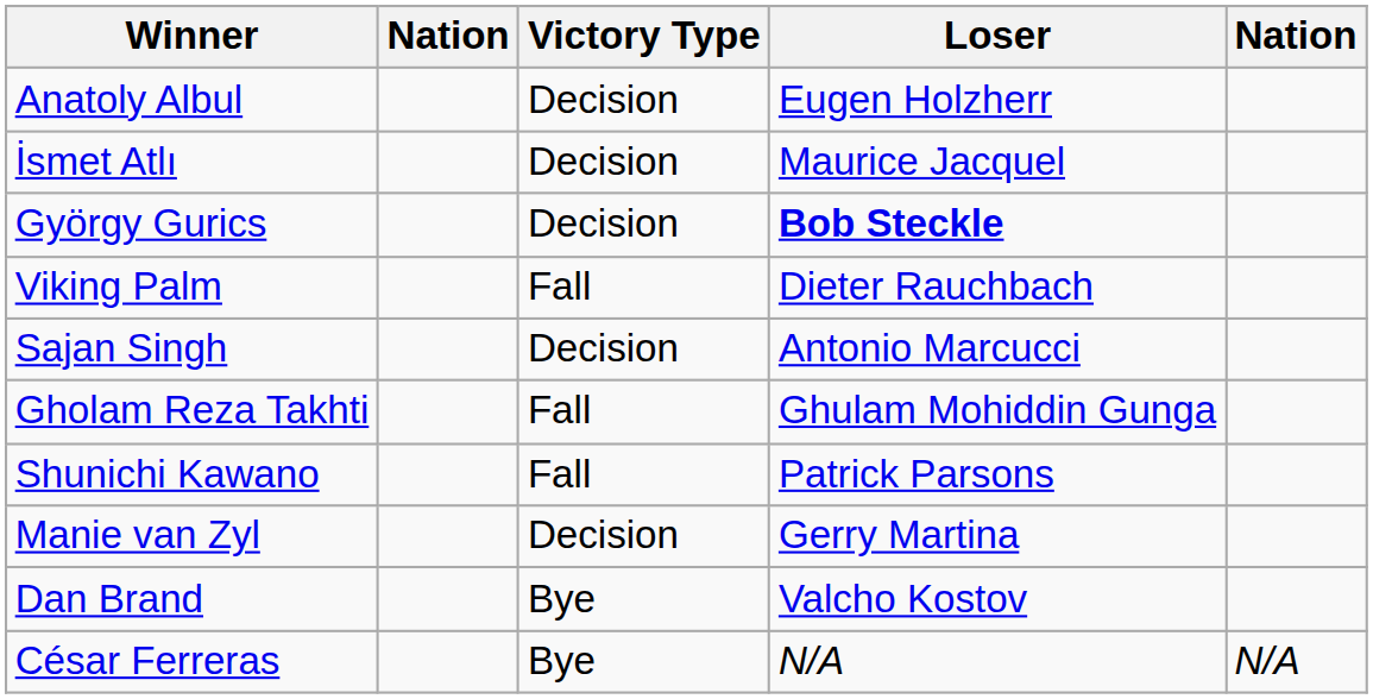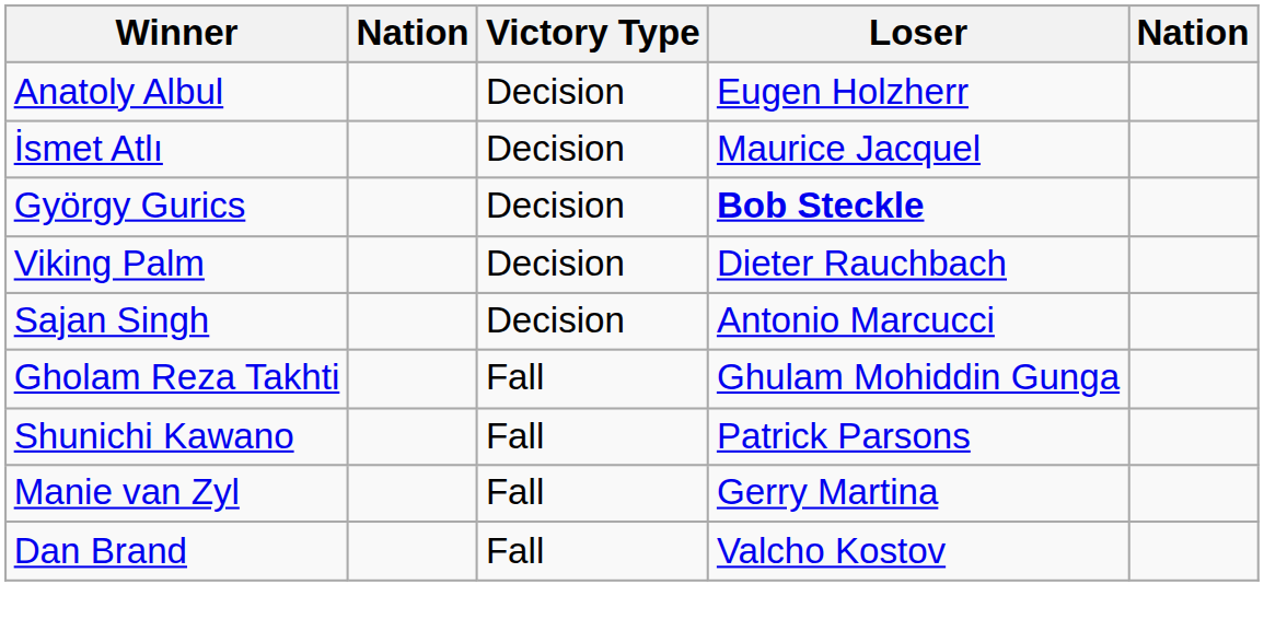Viking Palm | Victory Type: Fall -> Decision
Manie van Zyl | Victory Type: Decision -> Fall
Dan Brand | Victory Type: Bye -> Fall
- row: César Ferreras | Bye | N/A | N/A
